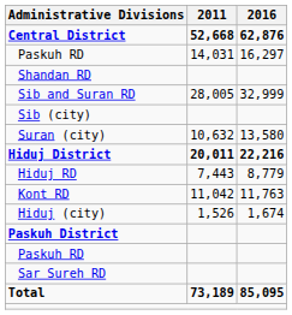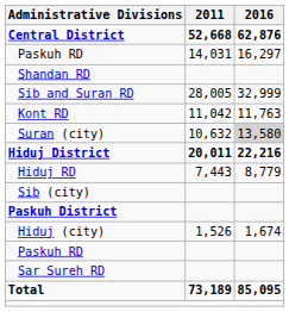rows swapped: Sib (city) <-> Kont RD
Suran (city) | 2016: no background -> lightgrey background
rows swapped: Hiduj (city) <-> Paskuh District
